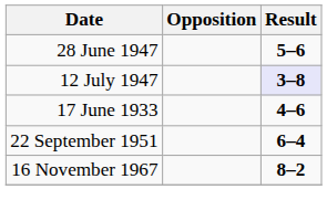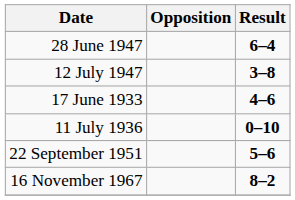28 June 1947 | Result: 5–6 -> 6–4
12 July 1947 | Result: lavender background -> no background
+ row: 11 July 1936 | 0–10
22 September 1951 | Result: 6–4 -> 5–6
